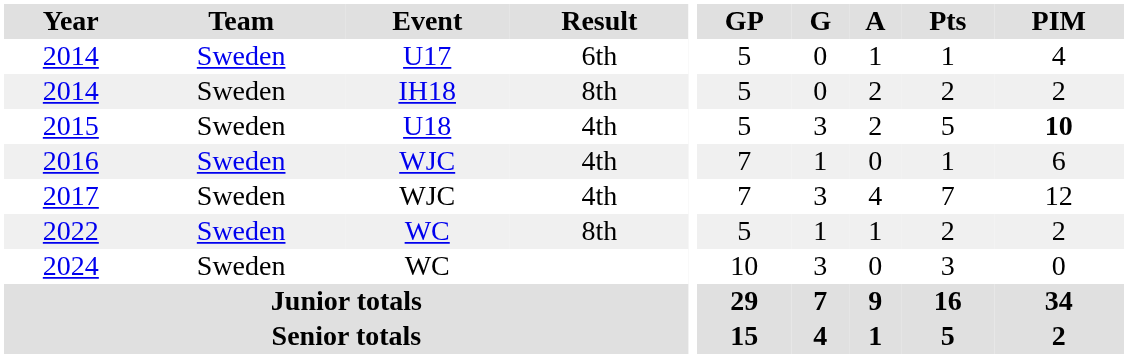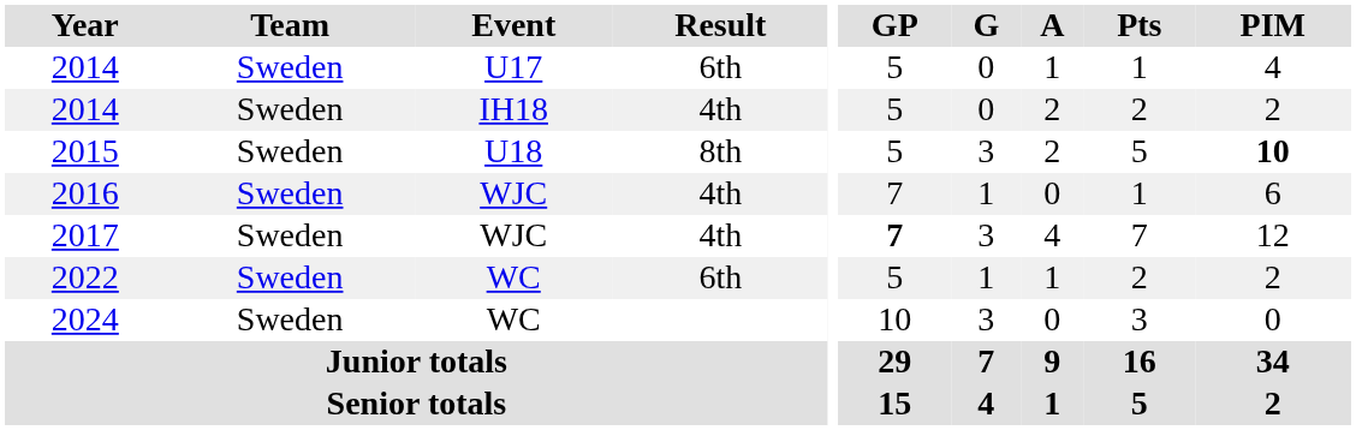2014 / IH18 | Result: 8th -> 4th
2015 | Result: 4th -> 8th
2017 | GP: normal -> bold
2022 | Result: 8th -> 6th
